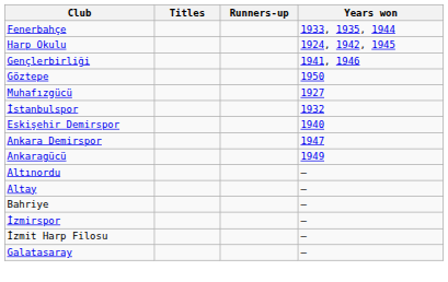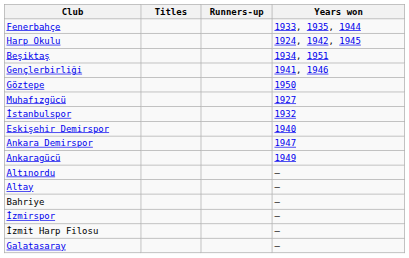+ row: Beşiktaş | 1934, 1951
